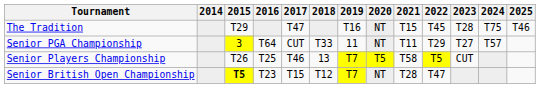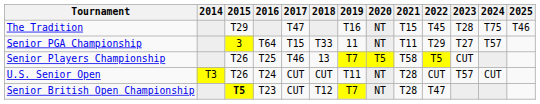Senior PGA Championship | 2017: CUT -> T15
+ row: U.S. Senior Open | T3 | T26 | T24 | CUT | CUT | T11 | NT | T28 | CUT | T57 | CUT
Senior British Open Championship | 2017: T15 -> CUT
